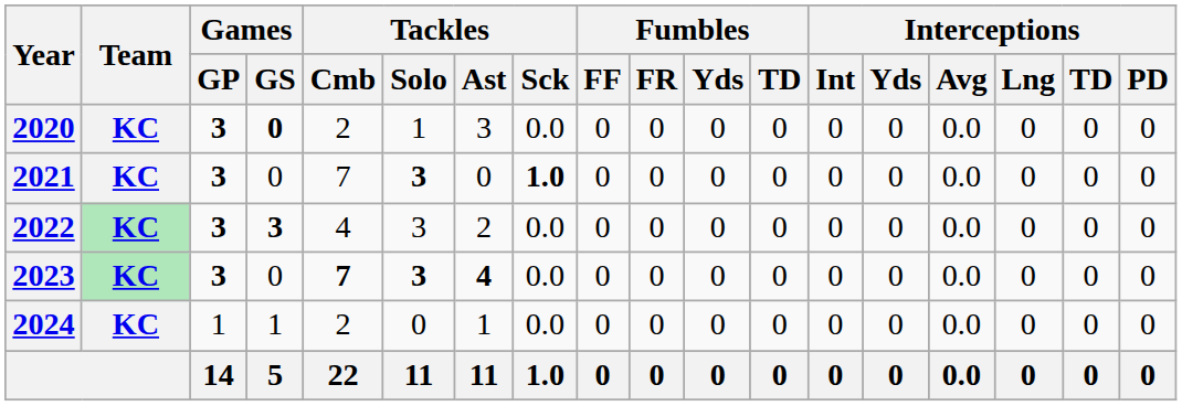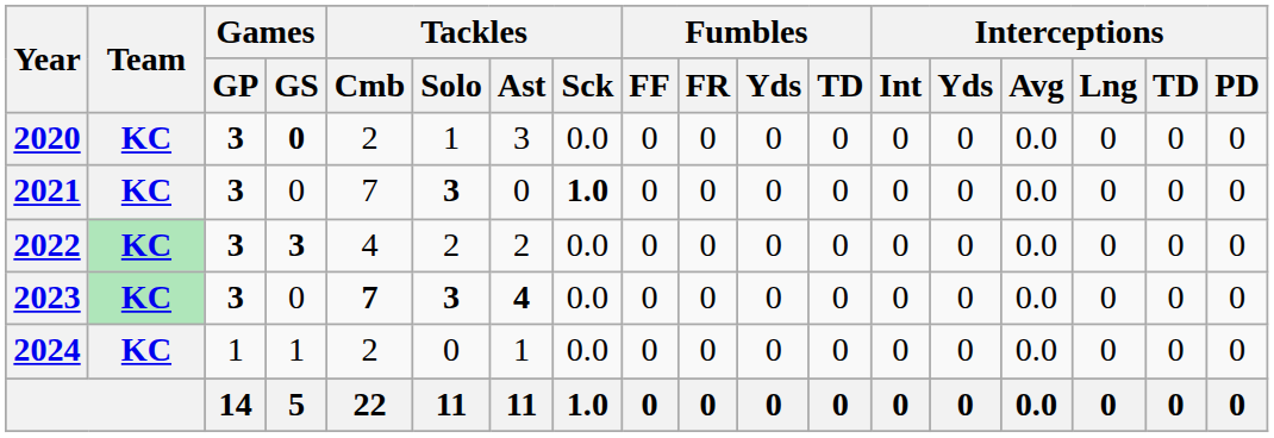2022 | Tackles / Solo: 3 -> 2
